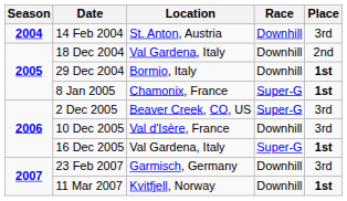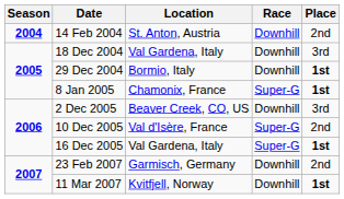14 Feb 2004 | Place: 3rd -> 2nd
18 Dec 2004 | Place: 2nd -> 3rd
2 Dec 2005 | Race: Super-G -> Downhill
10 Dec 2005 | Race: Downhill -> Super-G
10 Dec 2005 | Place: 3rd -> 2nd
23 Feb 2007 | Place: 3rd -> 2nd
